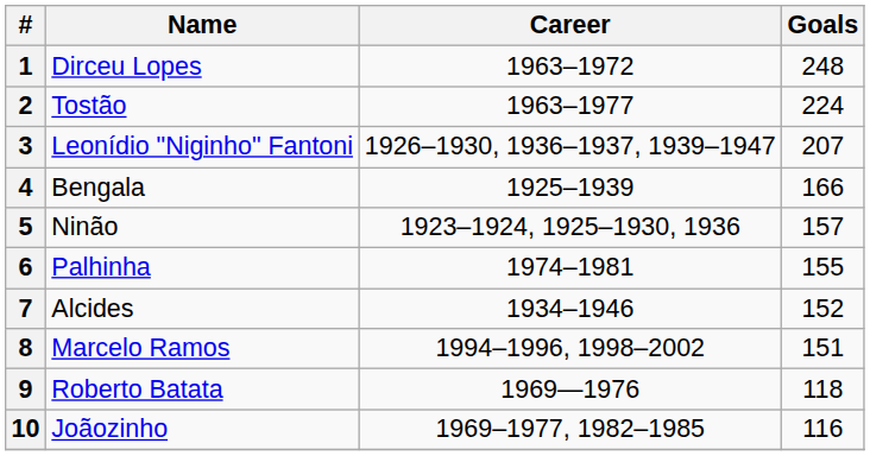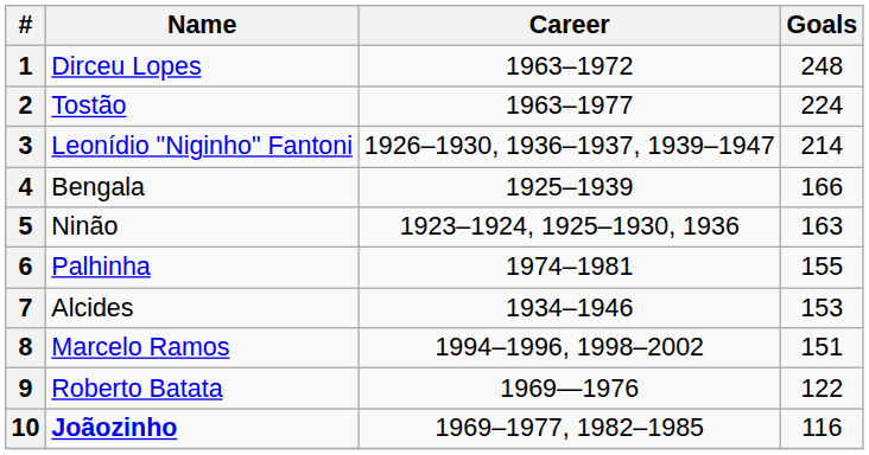3 | Goals: 207 -> 214
5 | Goals: 157 -> 163
7 | Goals: 152 -> 153
9 | Goals: 118 -> 122
10 | Name: normal -> bold
